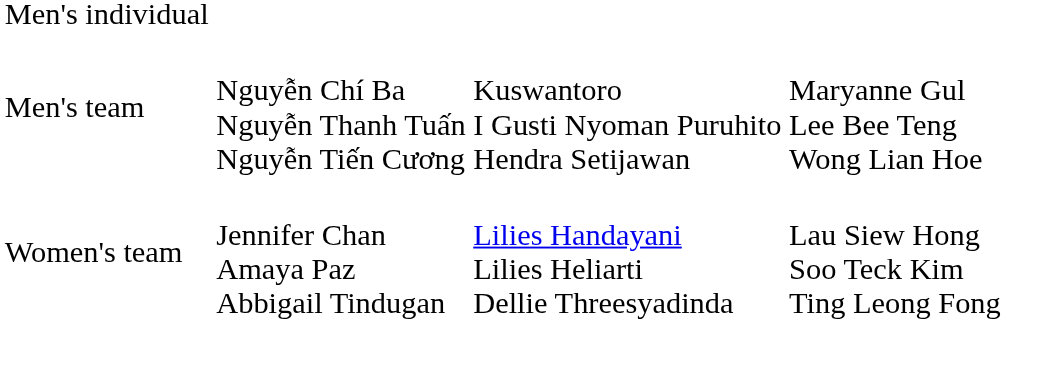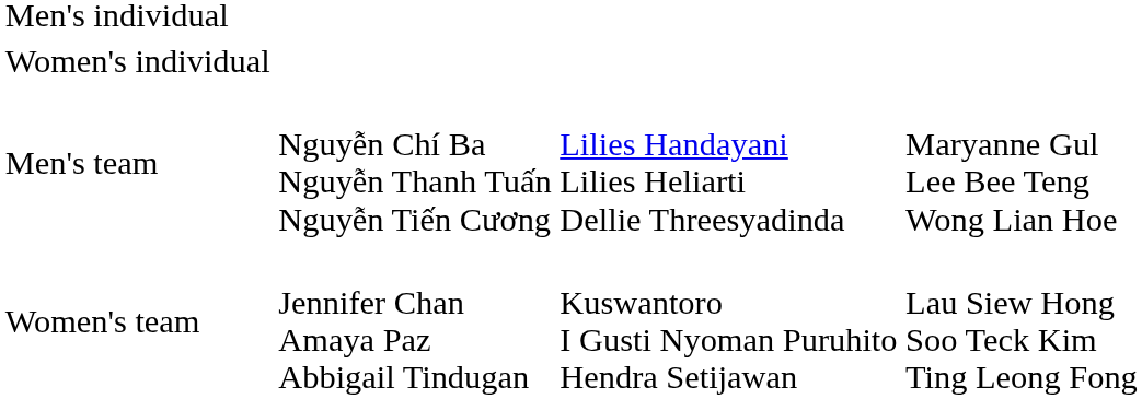+ row: Women's individual
Men's team | column 3: Kuswantoro I Gusti Nyoman Puruhito Hendra Setijawan -> Lilies Handayani Lilies Heliarti Dellie Threesyadinda
Women's team | column 3: Lilies Handayani Lilies Heliarti Dellie Threesyadinda -> Kuswantoro I Gusti Nyoman Puruhito Hendra Setijawan
